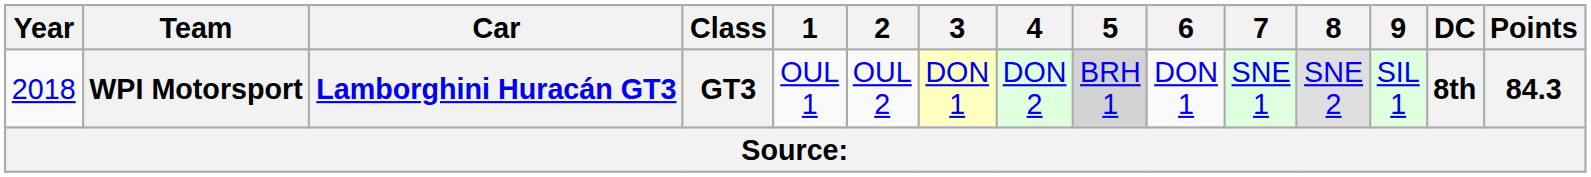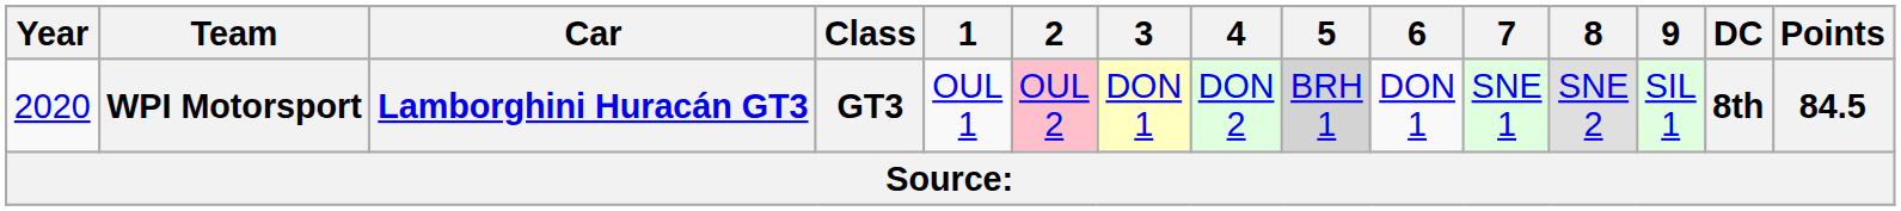WPI Motorsport | Year: 2018 -> 2020
WPI Motorsport | 2: no background -> pink background
WPI Motorsport | Points: 84.3 -> 84.5
